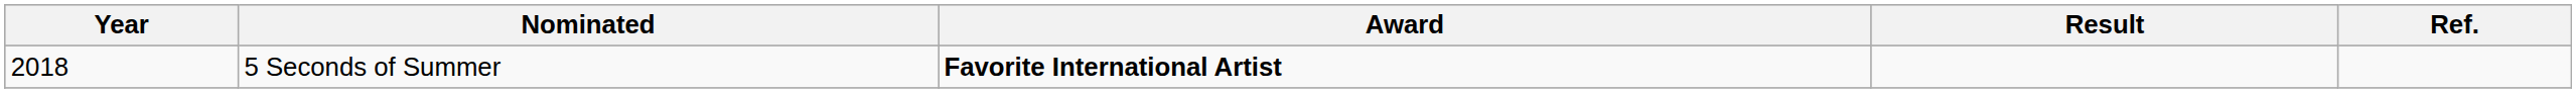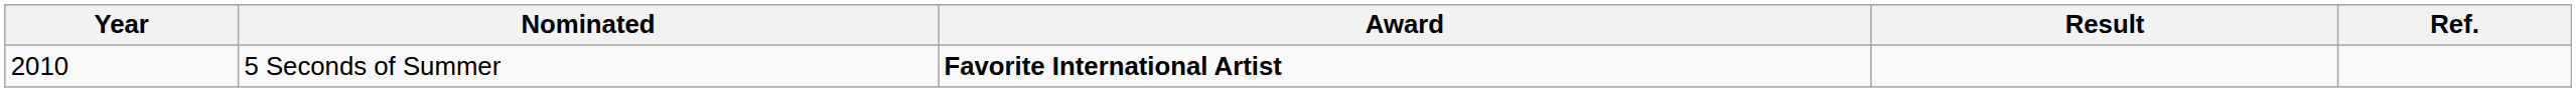5 Seconds of Summer | Year: 2018 -> 2010
